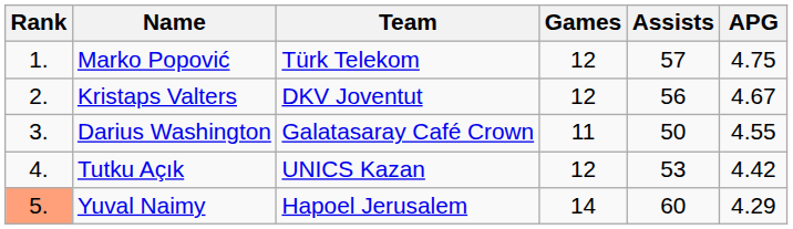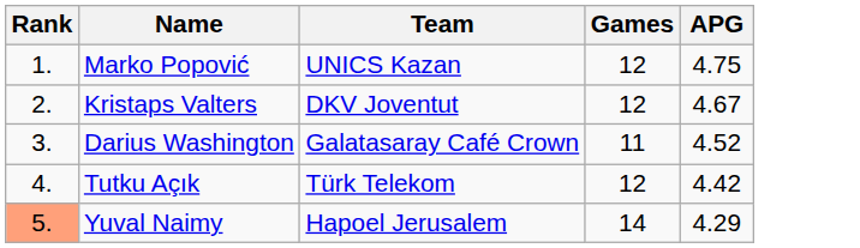- column: Assists | 57 | 56 | 50 | 53 | 60
Marko Popović | Team: Türk Telekom -> UNICS Kazan
Darius Washington | APG: 4.55 -> 4.52
Tutku Açık | Team: UNICS Kazan -> Türk Telekom
